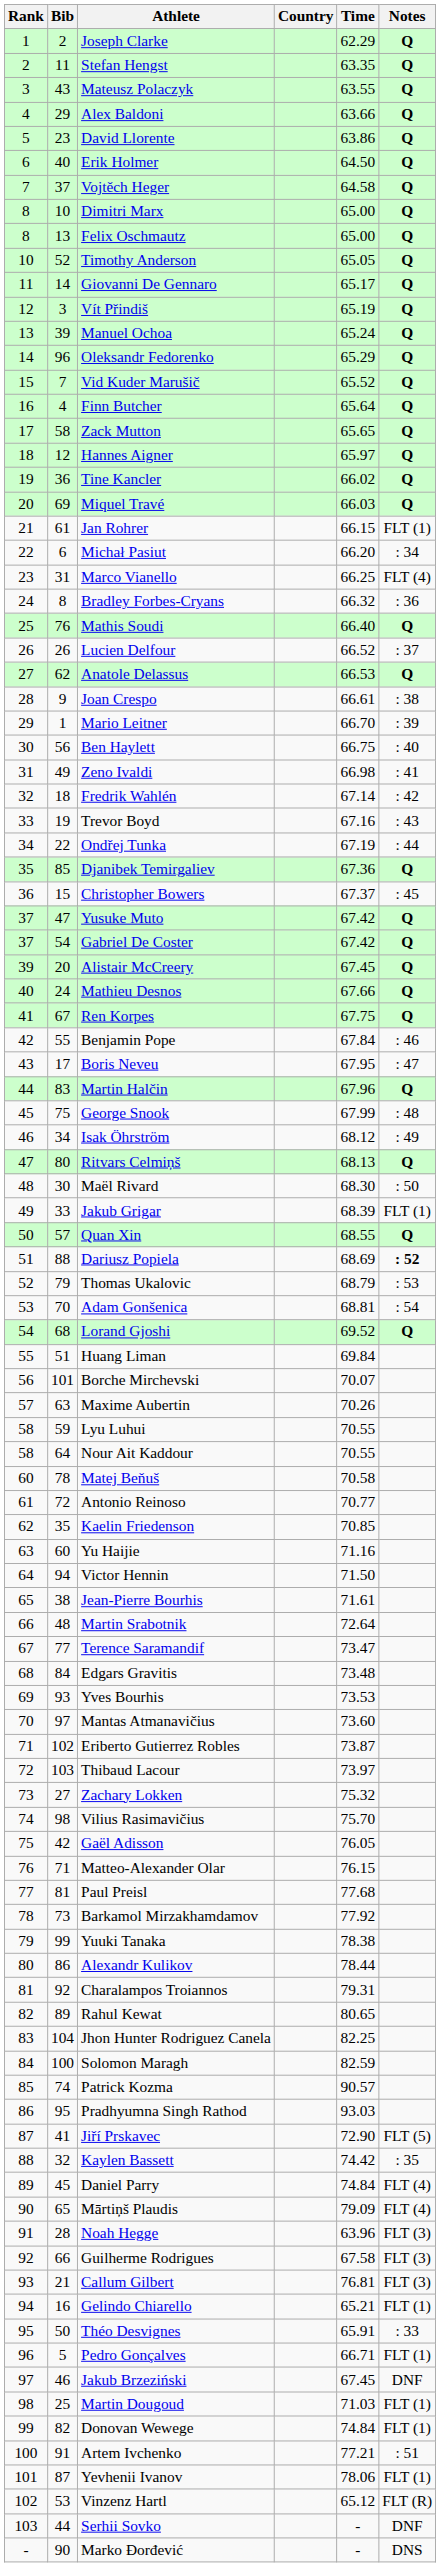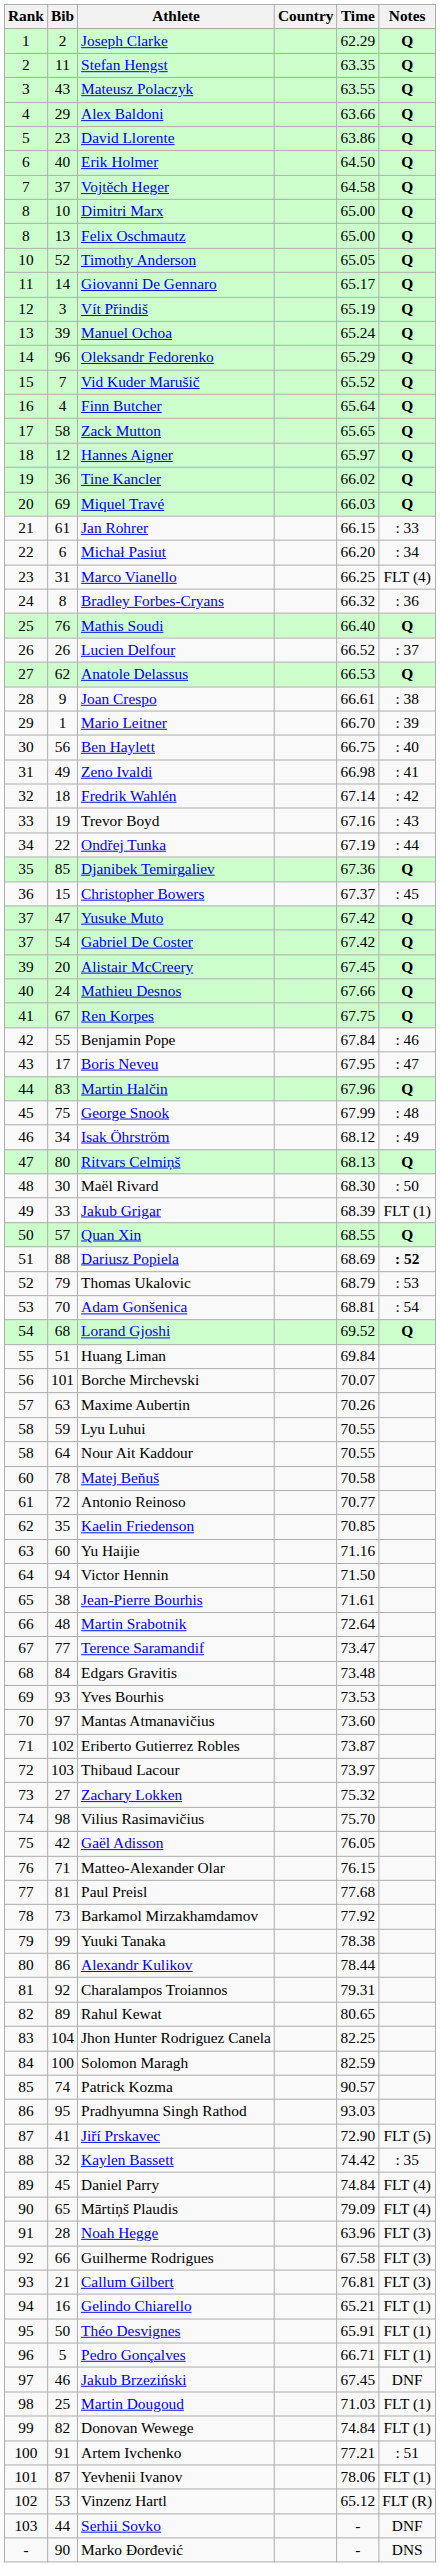Jan Rohrer | Notes: FLT (1) -> : 33
Théo Desvignes | Notes: : 33 -> FLT (1)
